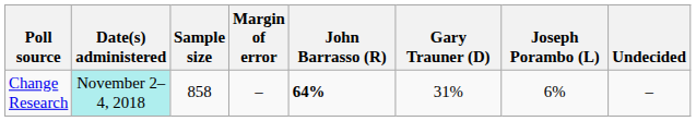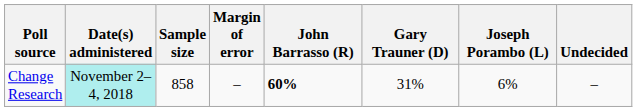Change Research | John Barrasso (R): 64% -> 60%
